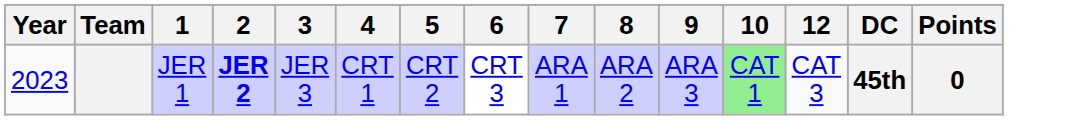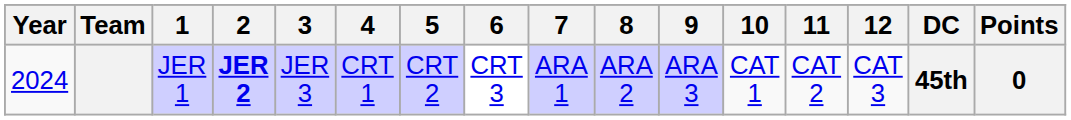+ column: 11 | CAT 2
JER 1 | Year: 2023 -> 2024
JER 1 | 10: lightgreen background -> no background
